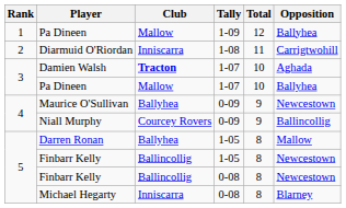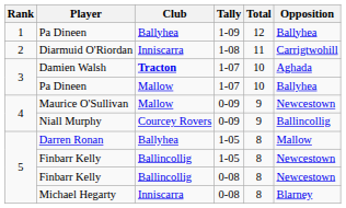Pa Dineen / 1-09 | Club: Mallow -> Ballyhea
Maurice O'Sullivan | Club: Ballyhea -> Mallow
